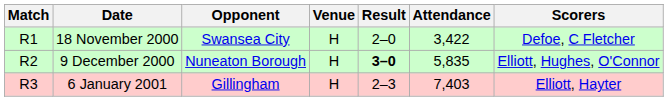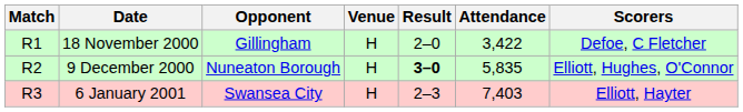18 November 2000 | Opponent: Swansea City -> Gillingham
6 January 2001 | Opponent: Gillingham -> Swansea City
